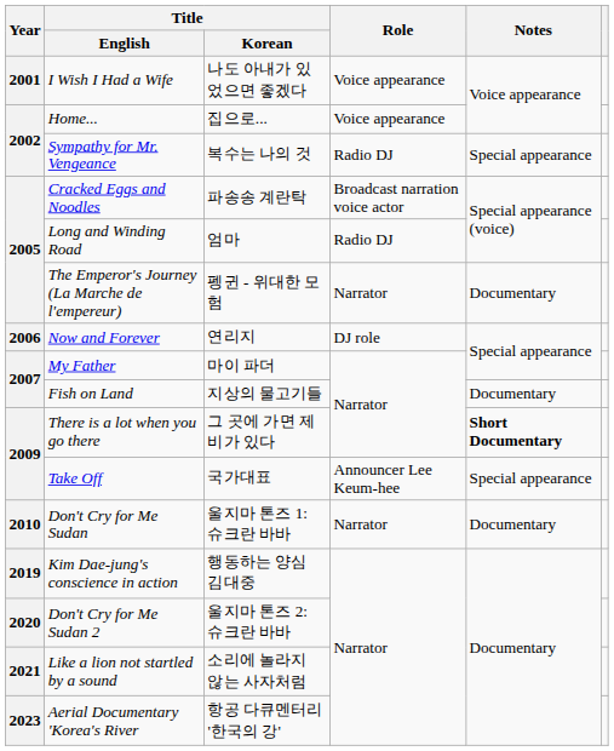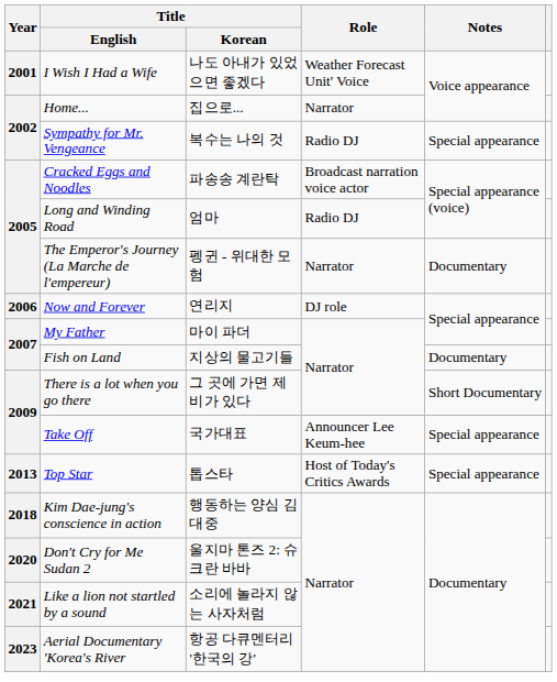I Wish I Had a Wife | Role: Voice appearance -> Weather Forecast Unit' Voice
Home... | Role: Voice appearance -> Narrator
There is a lot when you go there | Notes: bold -> normal
- row: 2010 | Don't Cry for Me Sudan | 울지마 톤즈 1: 슈크란 바바 | Narrator | Documentary
+ row: 2013 | Top Star | 톱스타 | Host of Today's Critics Awards | Special appearance
Kim Dae-jung's conscience in action | Year: 2019 -> 2018
